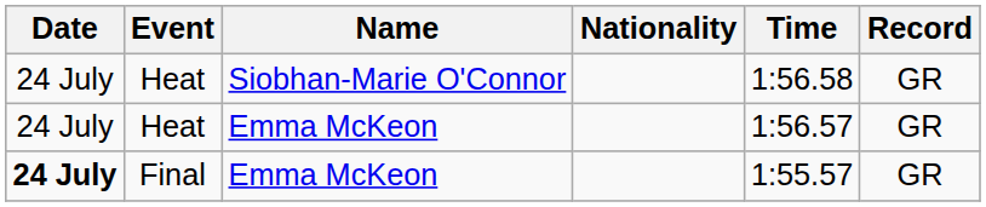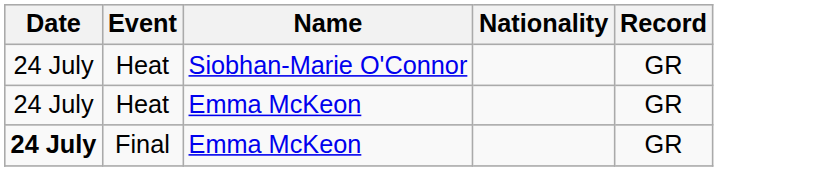- column: Time | 1:56.58 | 1:56.57 | 1:55.57
